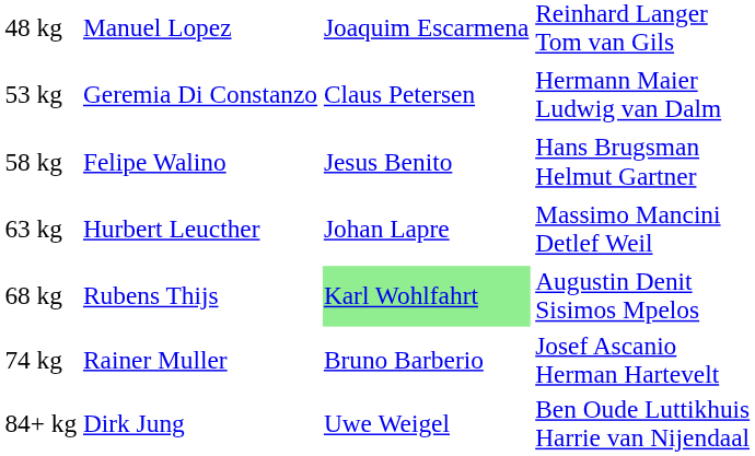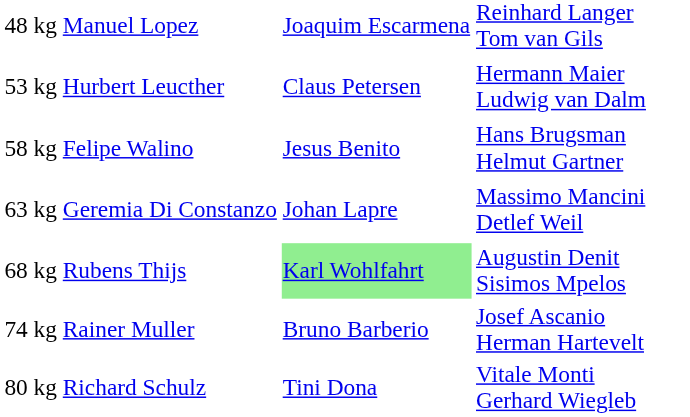53 kg | column 2: Geremia Di Constanzo -> Hurbert Leucther
63 kg | column 2: Hurbert Leucther -> Geremia Di Constanzo
+ row: 80 kg | Richard Schulz | Tini Dona | Vitale Monti Gerhard Wiegleb
- row: 84+ kg | Dirk Jung | Uwe Weigel | Ben Oude Luttikhuis Harrie van Nijendaal
